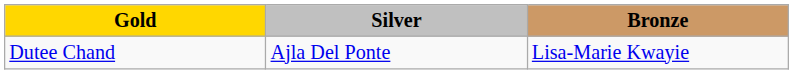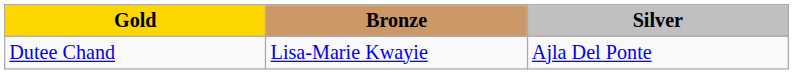columns swapped: Silver <-> Bronze
